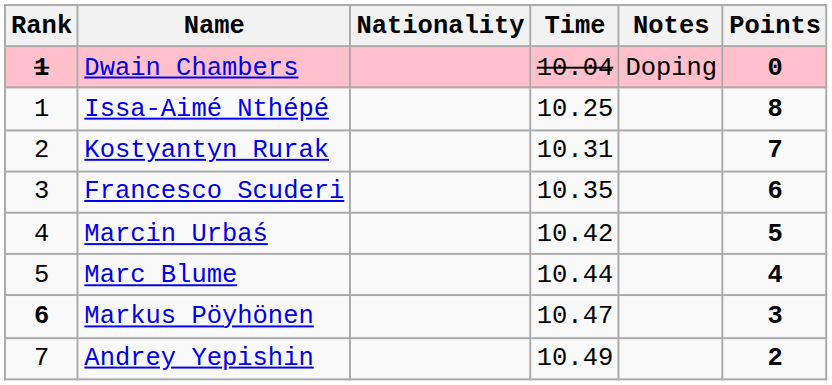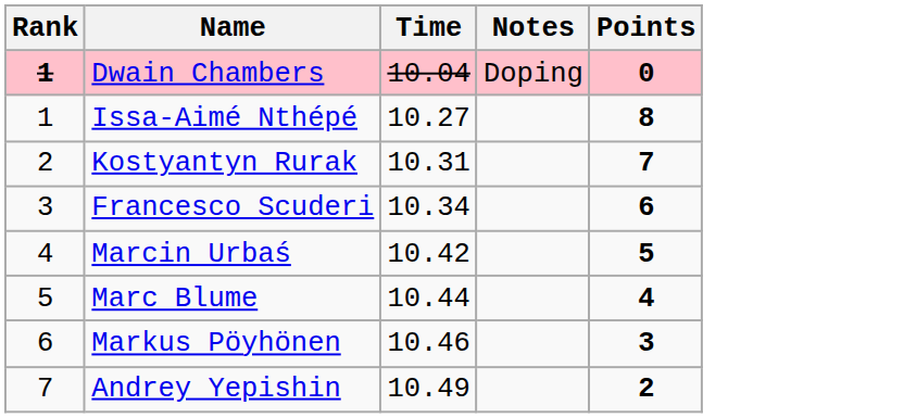- column: Nationality
Issa-Aimé Nthépé | Time: 10.25 -> 10.27
Francesco Scuderi | Time: 10.35 -> 10.34
Markus Pöyhönen | Rank: bold -> normal
Markus Pöyhönen | Time: 10.47 -> 10.46
